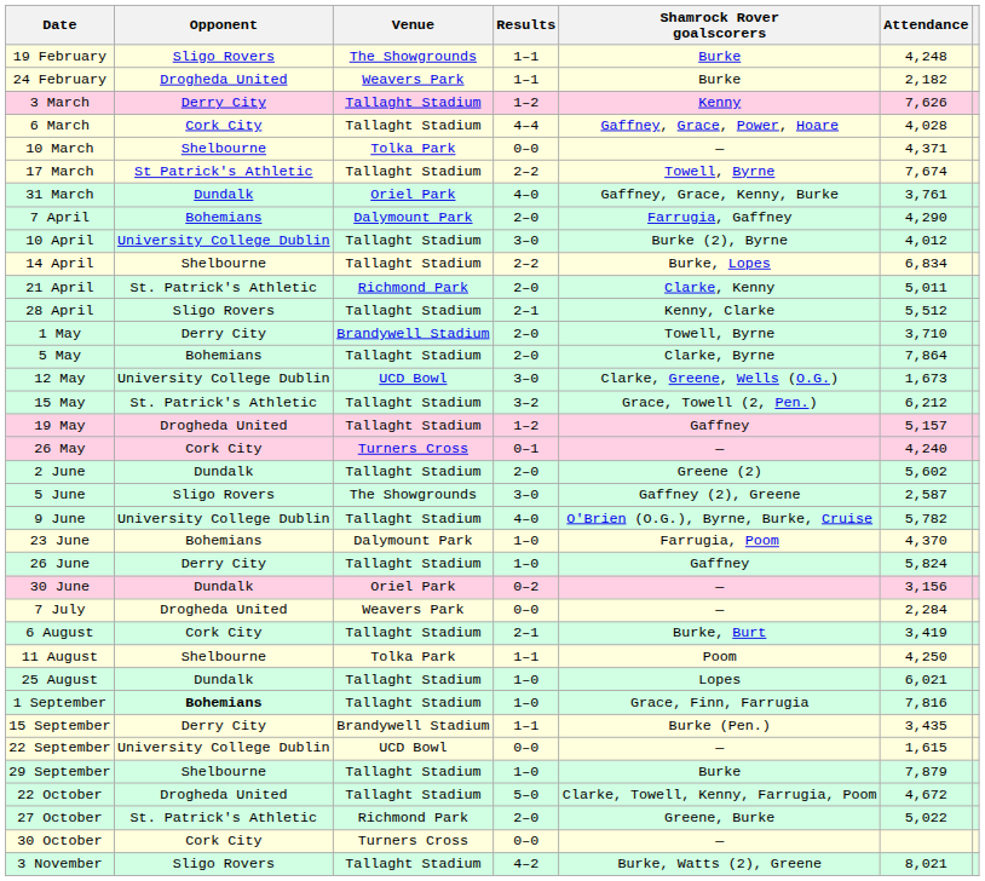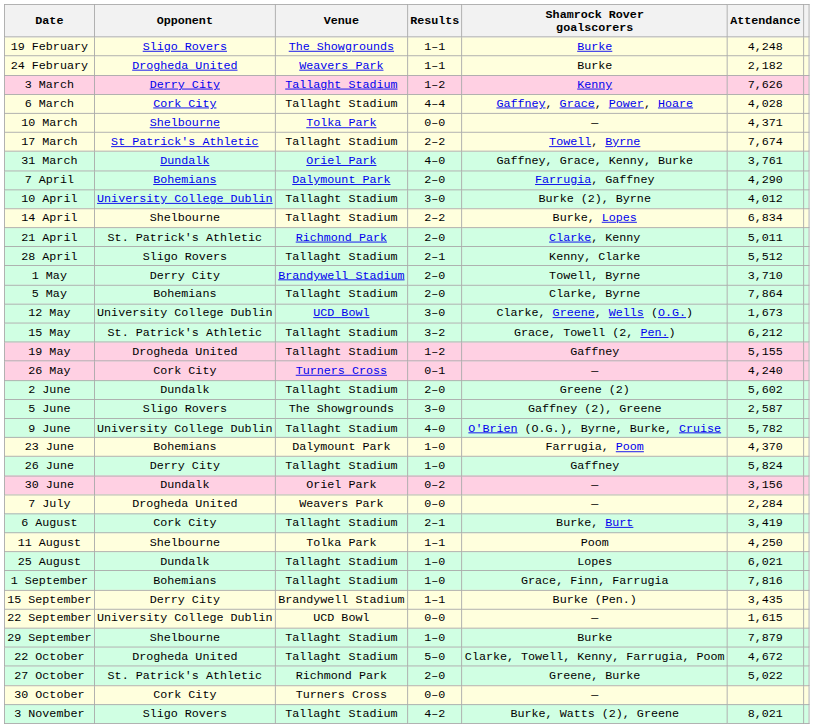19 May | Attendance: 5,157 -> 5,155
1 September | Opponent: bold -> normal
